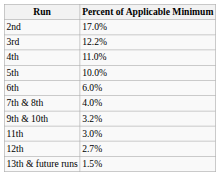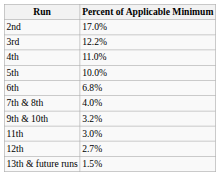6th | Percent of Applicable Minimum: 6.0% -> 6.8%
